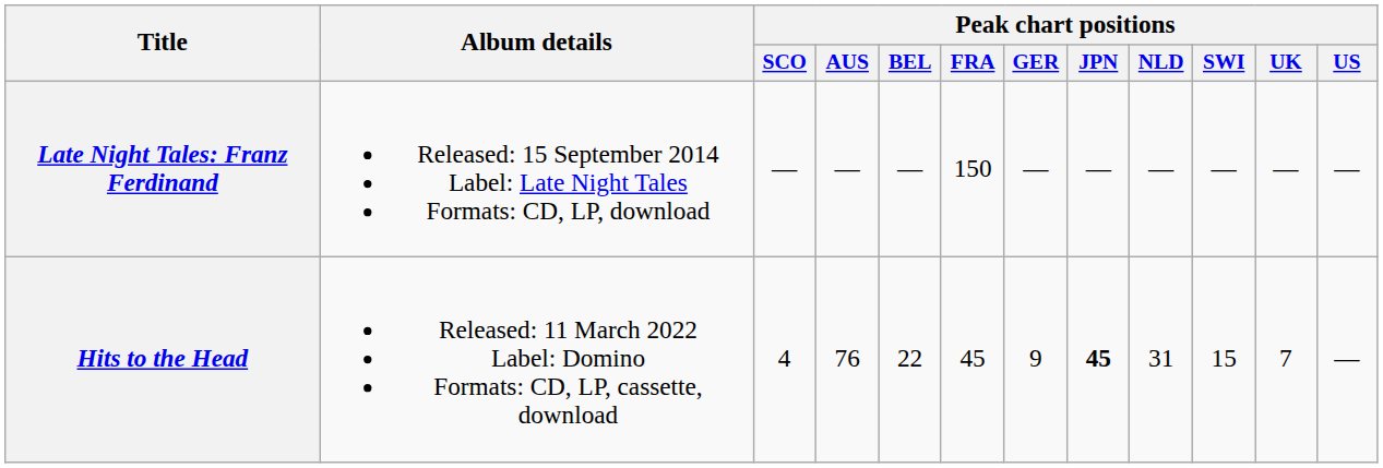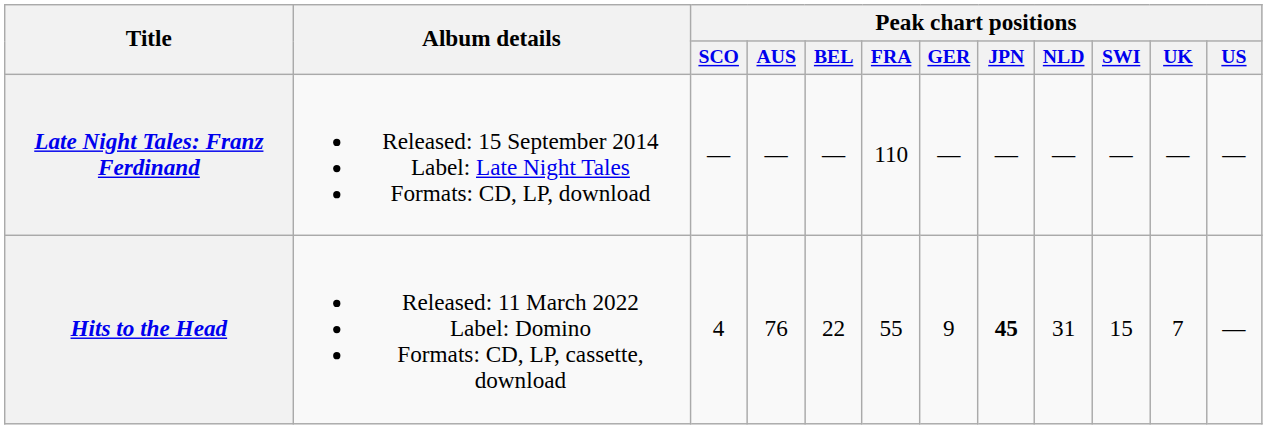Late Night Tales: Franz Ferdinand | Peak chart positions / FRA: 150 -> 110
Hits to the Head | Peak chart positions / FRA: 45 -> 55
